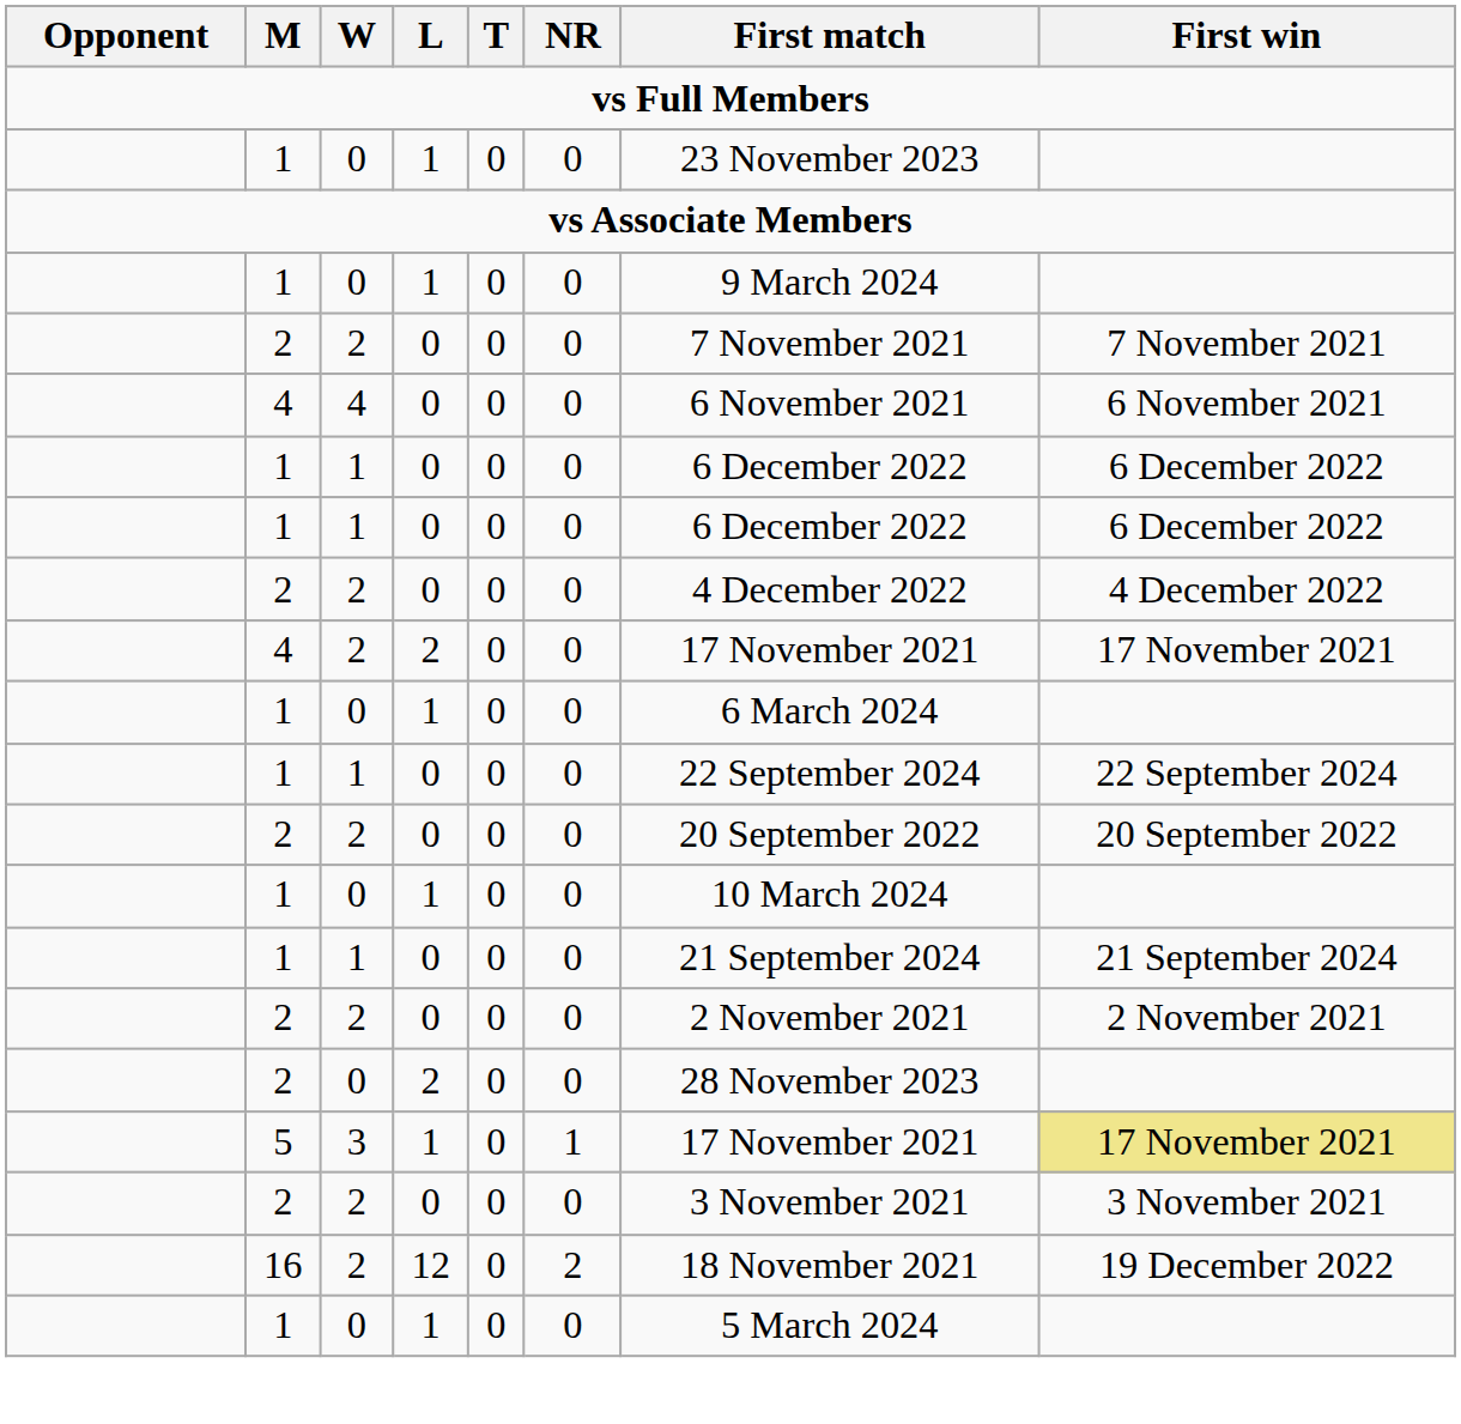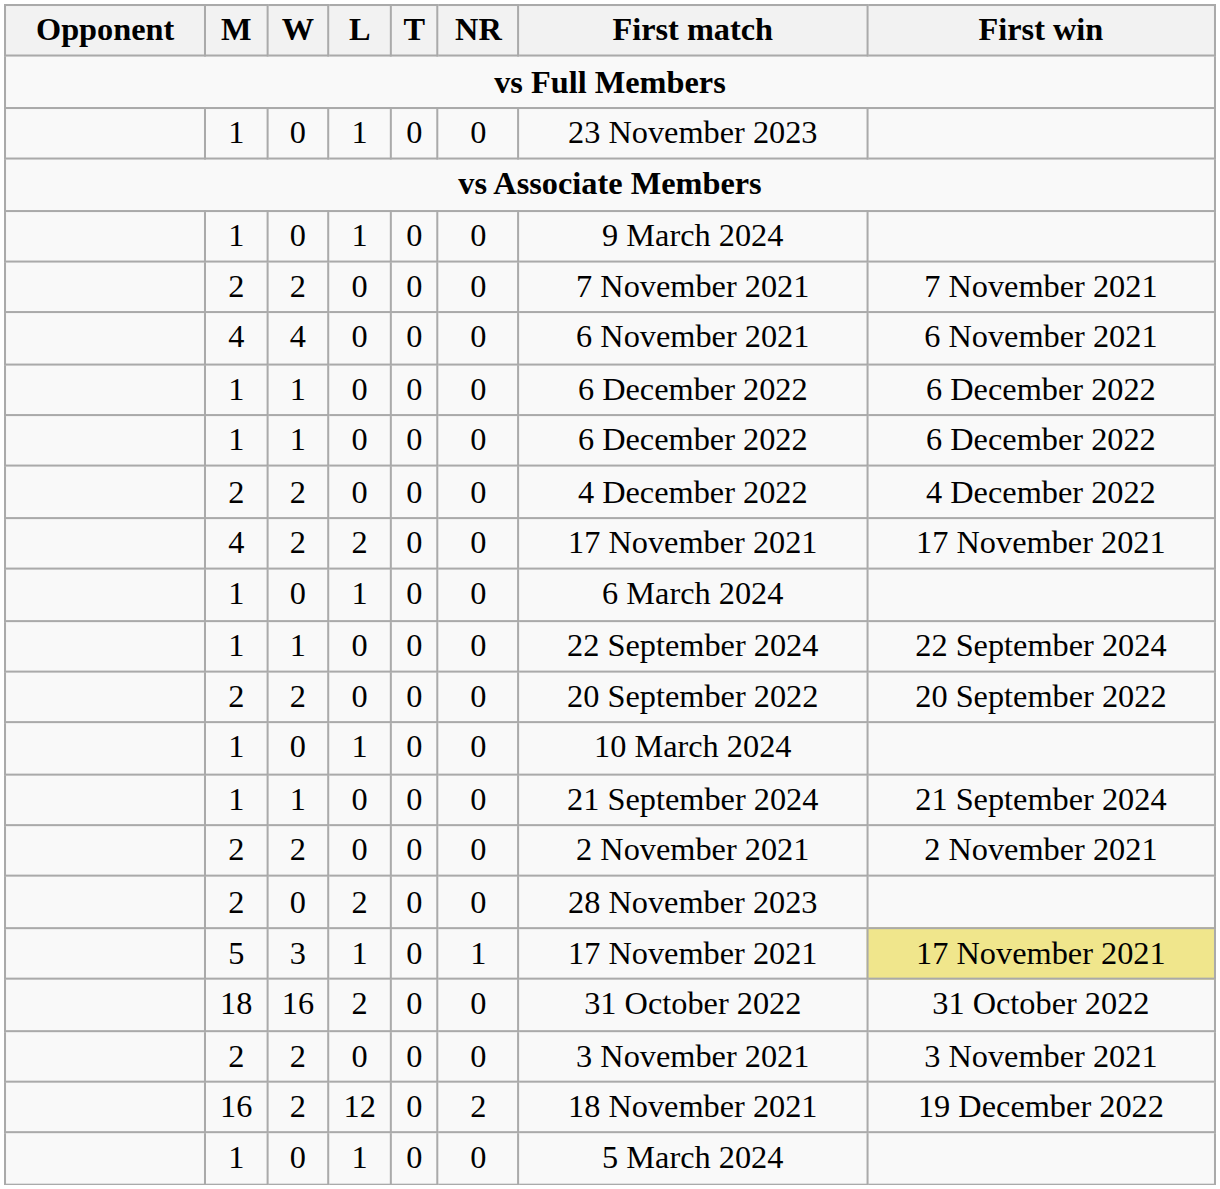+ row: 18 | 16 | 2 | 0 | 0 | 31 October 2022 | 31 October 2022
